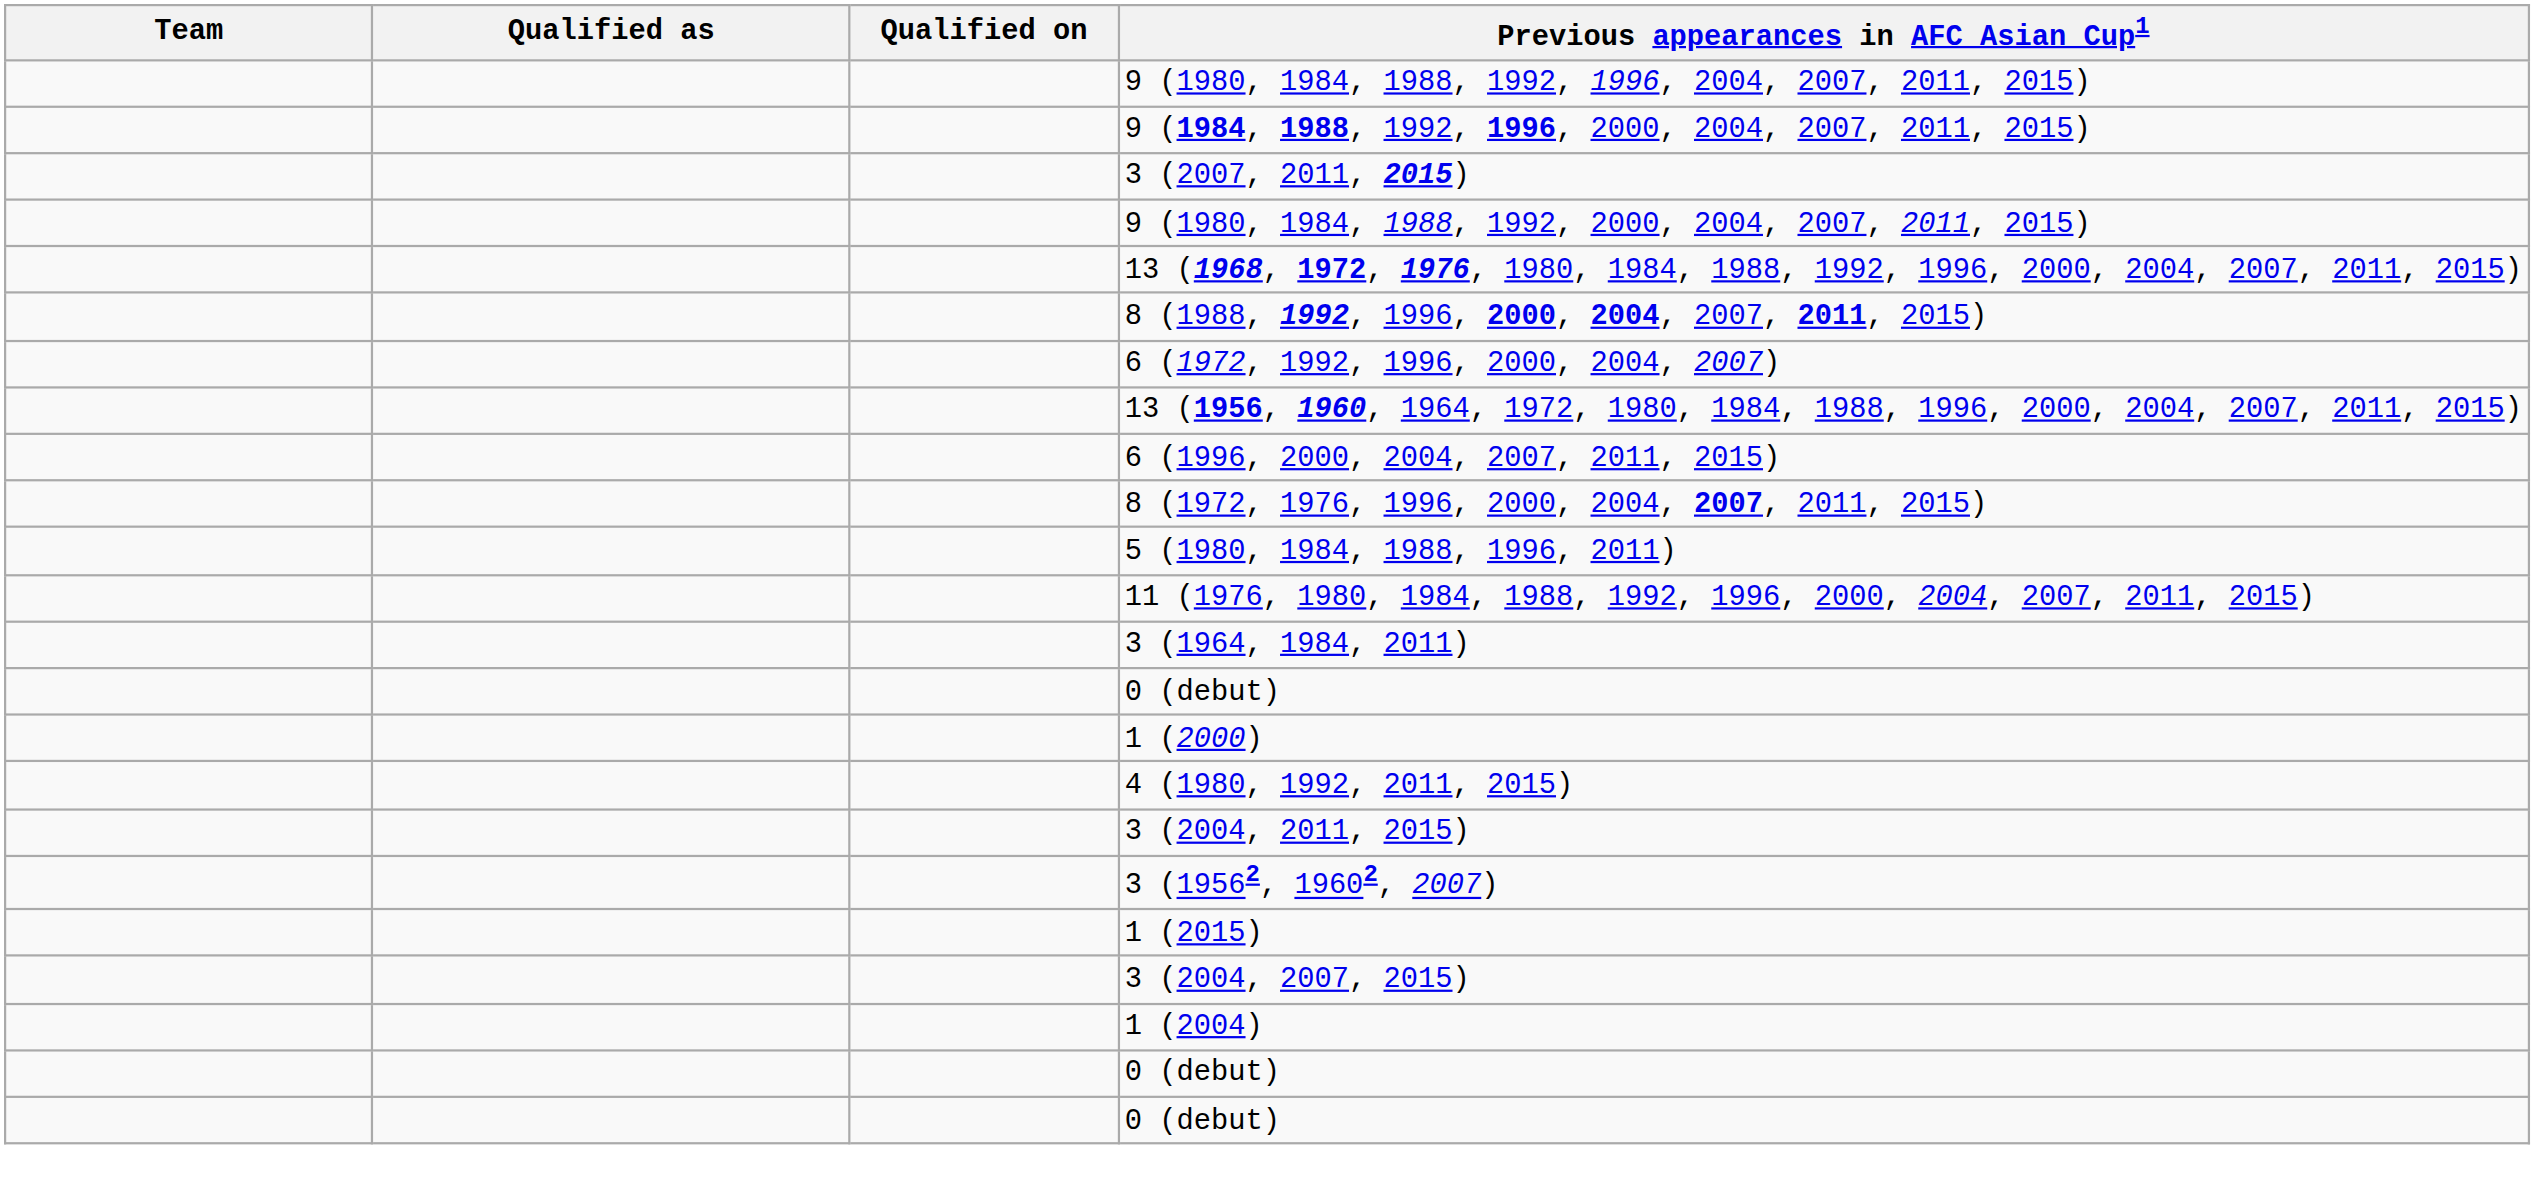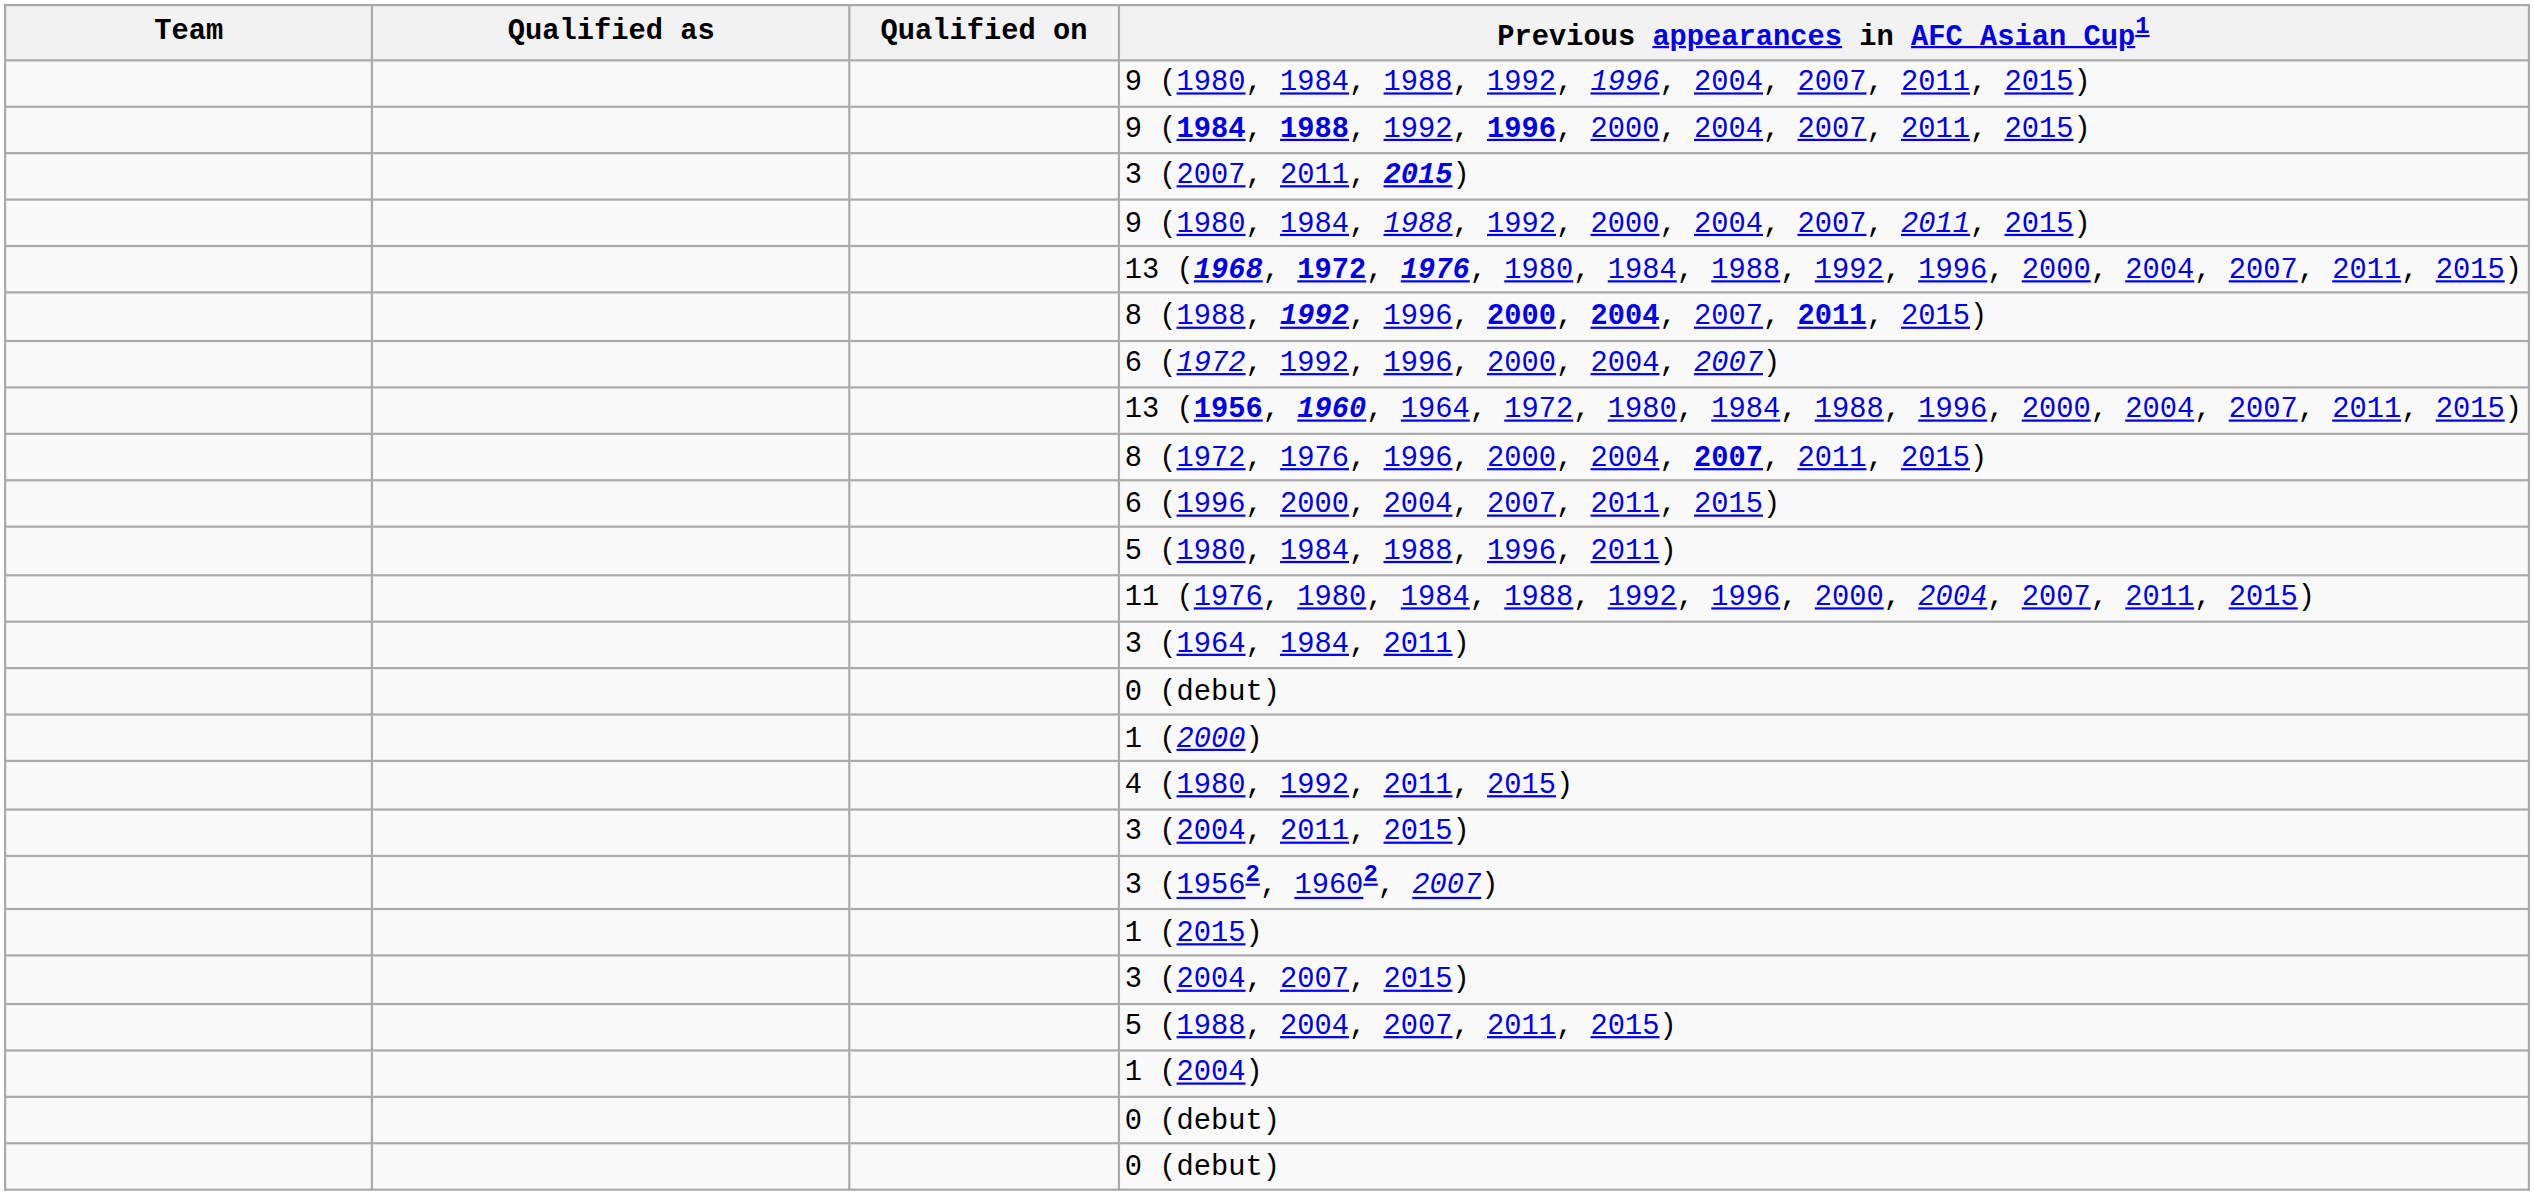rows swapped: 6 (1996, 2000, 2004, 2007, 2011, 2015) <-> 8 (1972, 1976, 1996, 2000, 2004, 2007, 2011, 2015)
+ row: 5 (1988, 2004, 2007, 2011, 2015)
